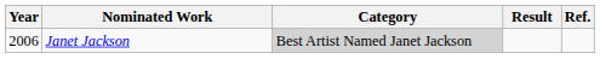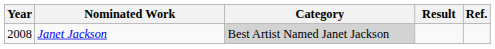Janet Jackson | Year: 2006 -> 2008
